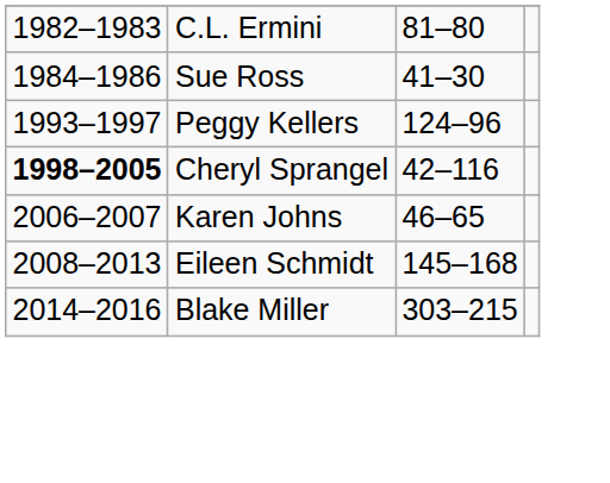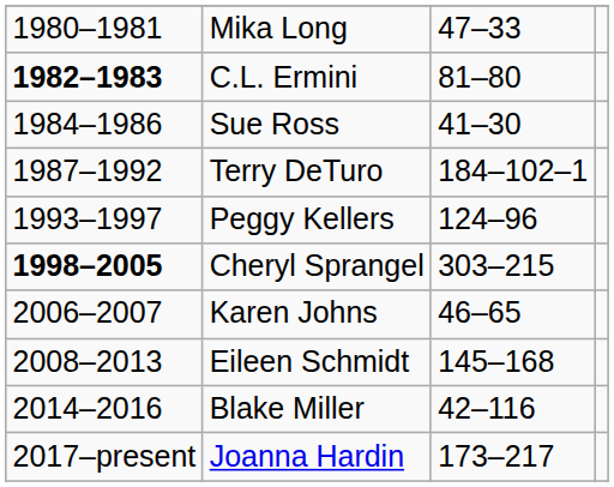+ row: 1980–1981 | Mika Long | 47–33
C.L. Ermini | column 1: normal -> bold
+ row: 1987–1992 | Terry DeTuro | 184–102–1
Cheryl Sprangel | column 3: 42–116 -> 303–215
Blake Miller | column 3: 303–215 -> 42–116
+ row: 2017–present | Joanna Hardin | 173–217
